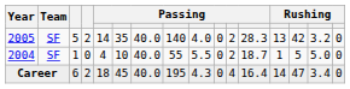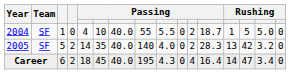rows swapped: 2004 <-> 2005
